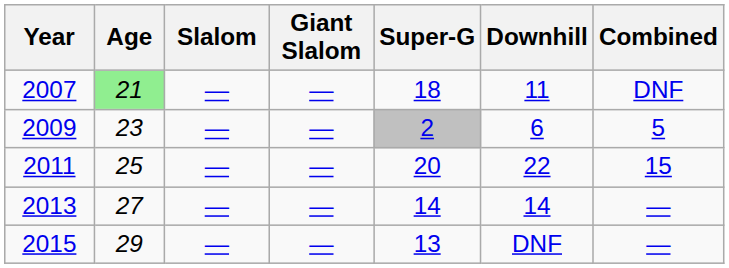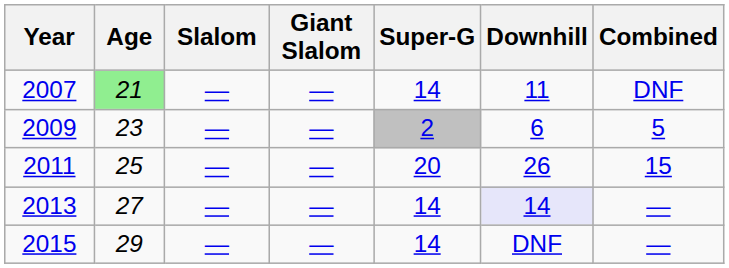2007 | Super-G: 18 -> 14
2011 | Downhill: 22 -> 26
2013 | Downhill: no background -> lavender background
2015 | Super-G: 13 -> 14
